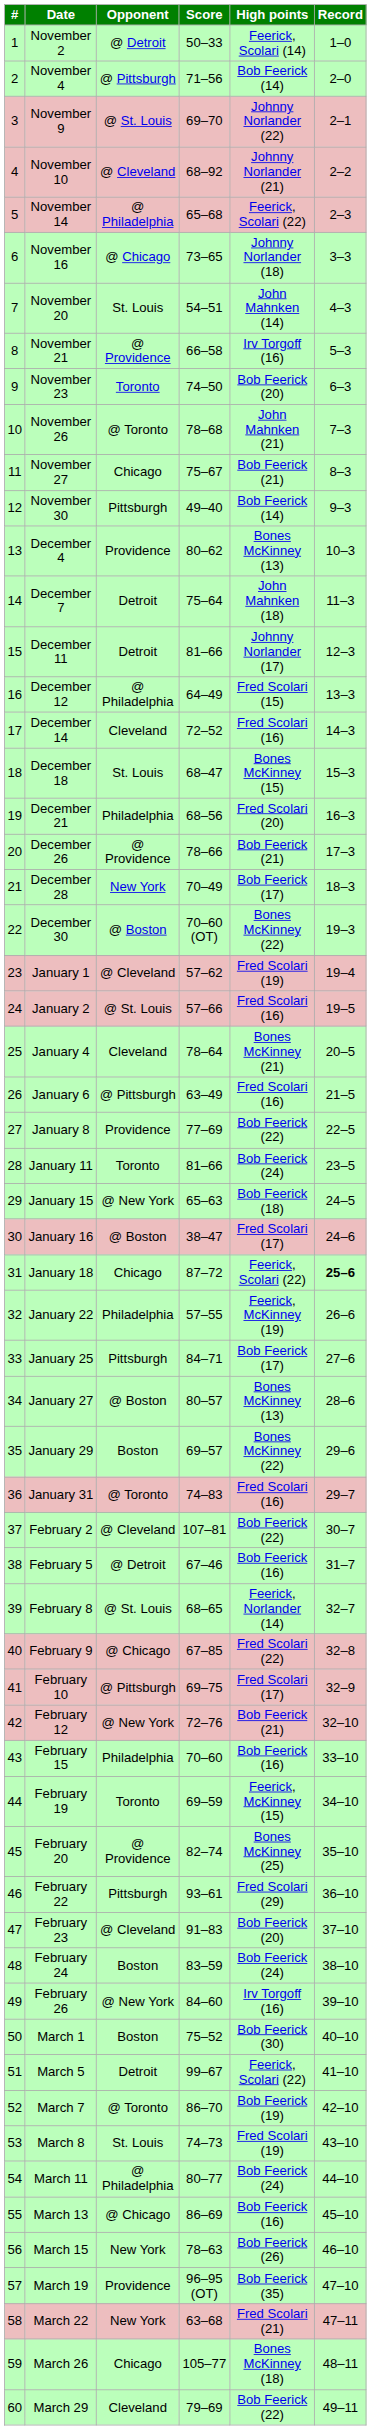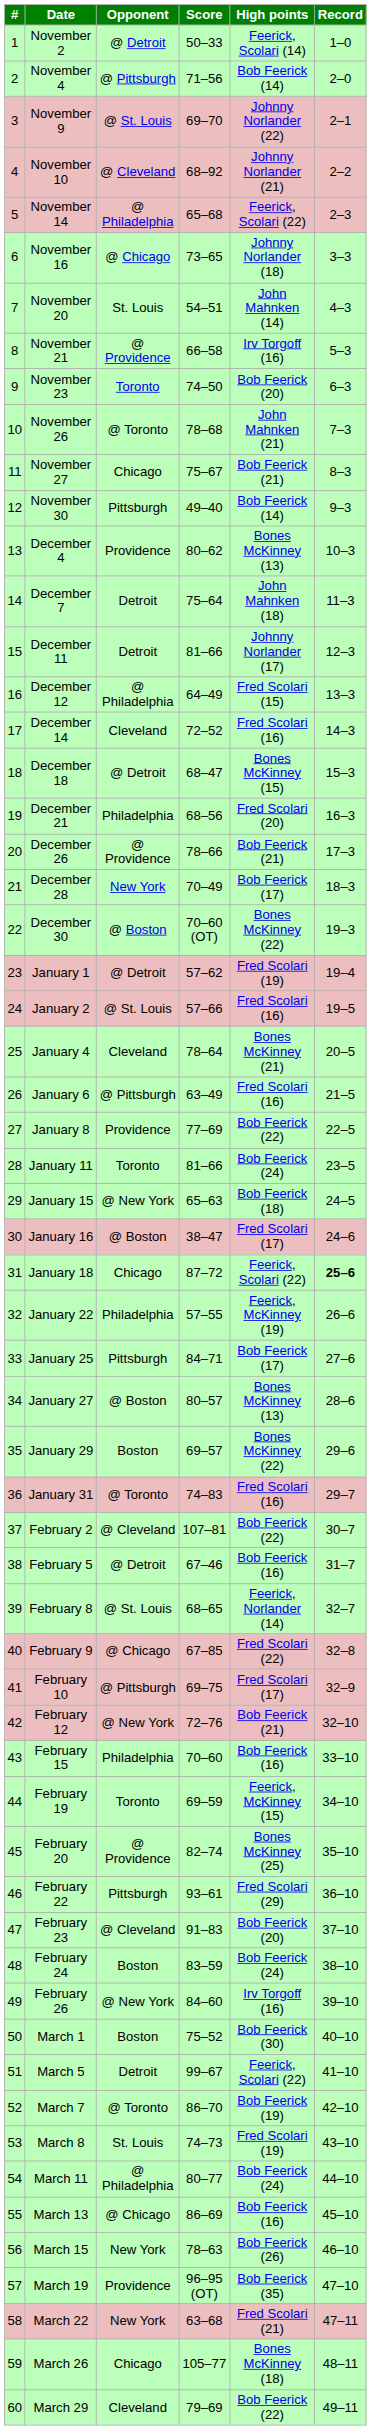December 18 | Opponent: St. Louis -> @ Detroit
January 1 | Opponent: @ Cleveland -> @ Detroit
